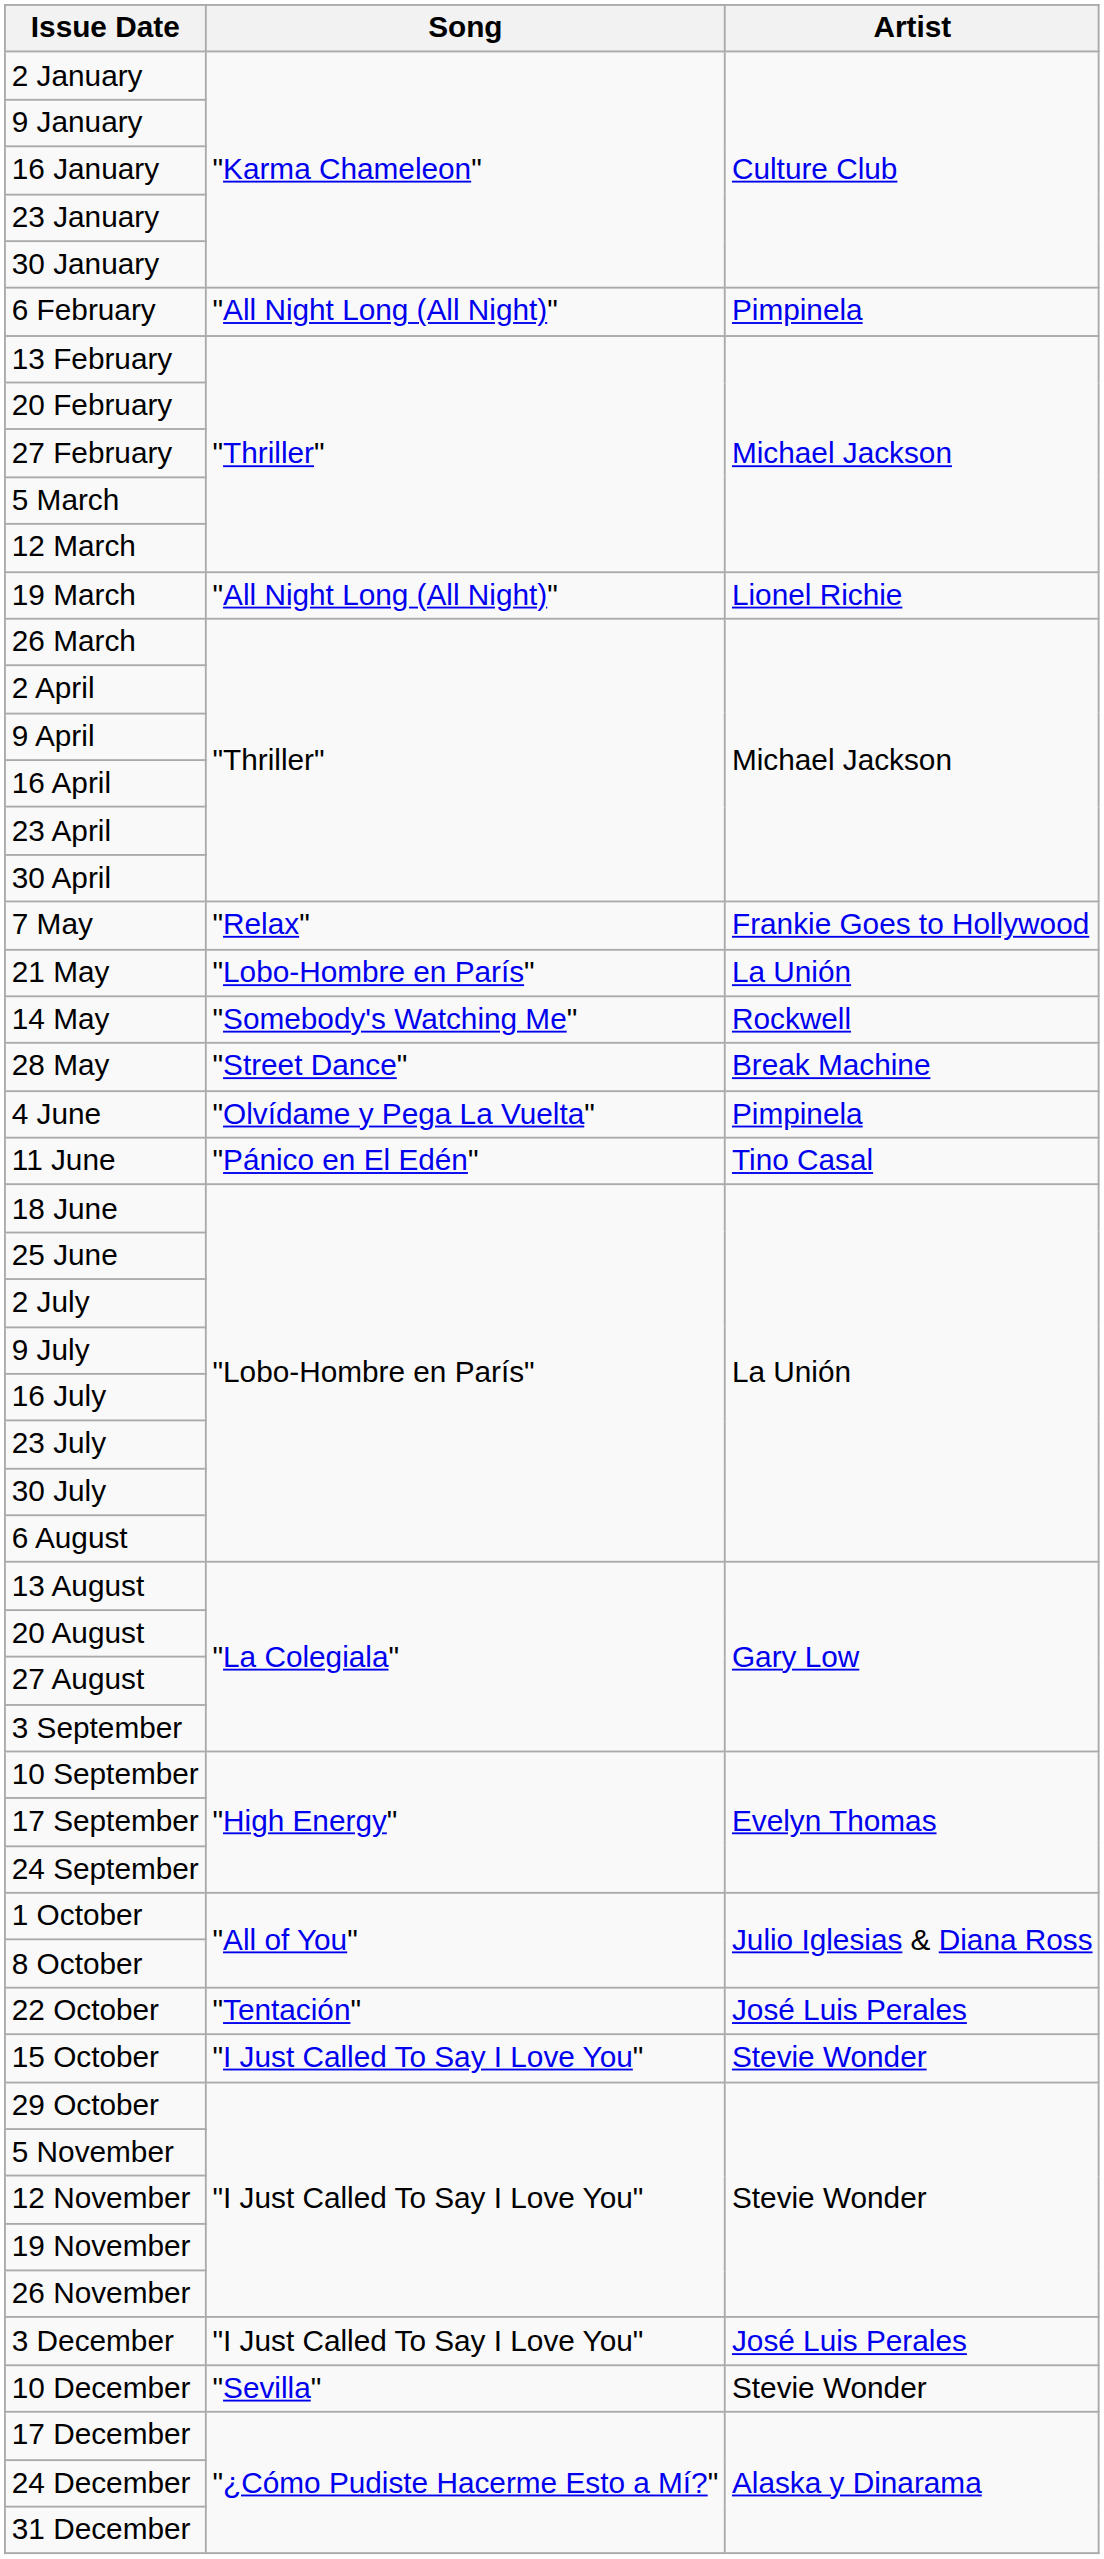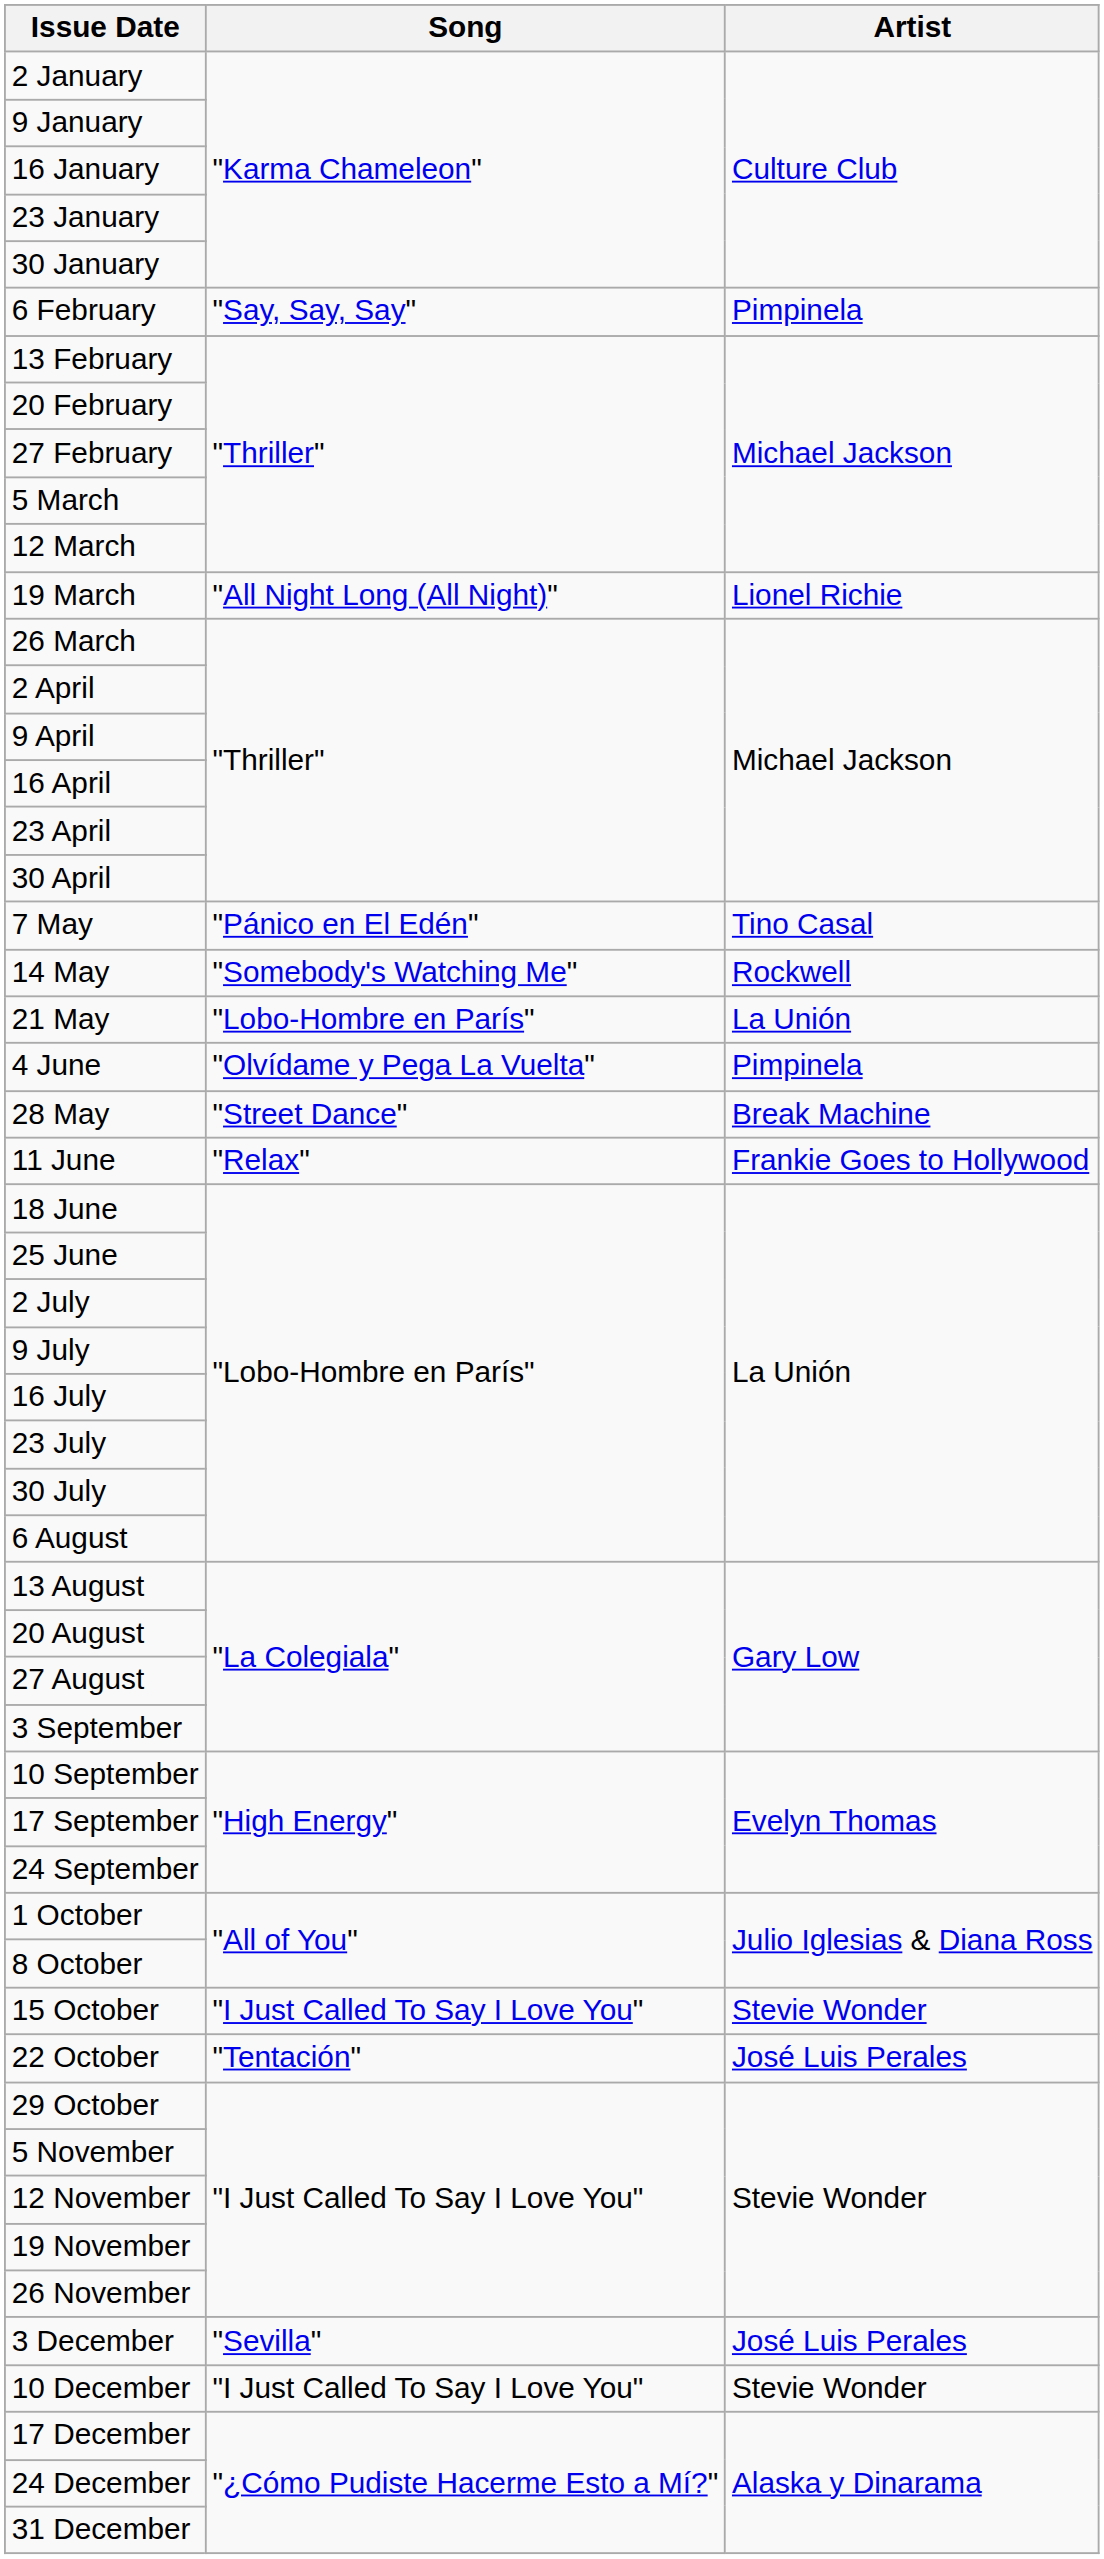6 February | Song: "All Night Long (All Night)" -> "Say, Say, Say"
7 May | Song: "Relax" -> "Pánico en El Edén"
7 May | Artist: Frankie Goes to Hollywood -> Tino Casal
rows swapped: 14 May <-> 21 May
rows swapped: 28 May <-> 4 June
11 June | Song: "Pánico en El Edén" -> "Relax"
11 June | Artist: Tino Casal -> Frankie Goes to Hollywood
rows swapped: 15 October <-> 22 October
3 December | Song: "I Just Called To Say I Love You" -> "Sevilla"
10 December | Song: "Sevilla" -> "I Just Called To Say I Love You"
